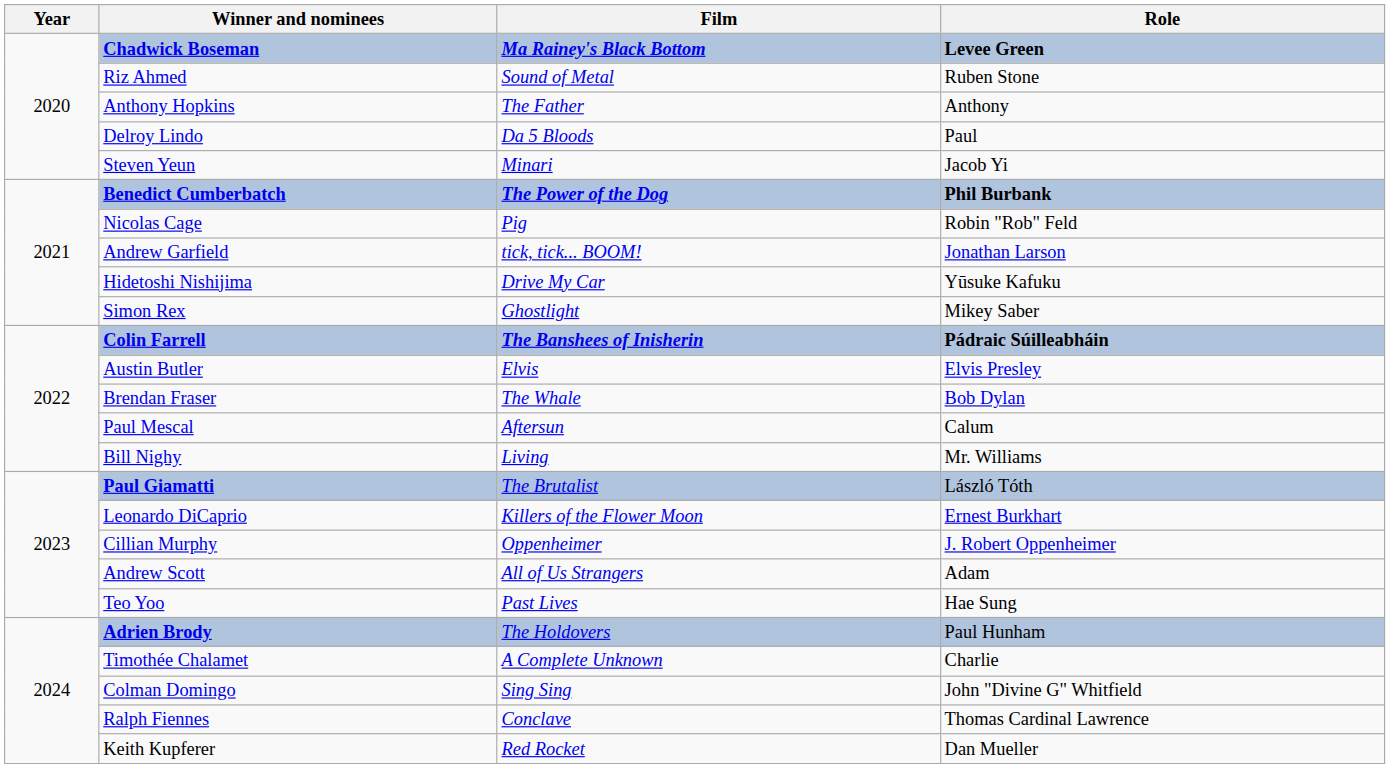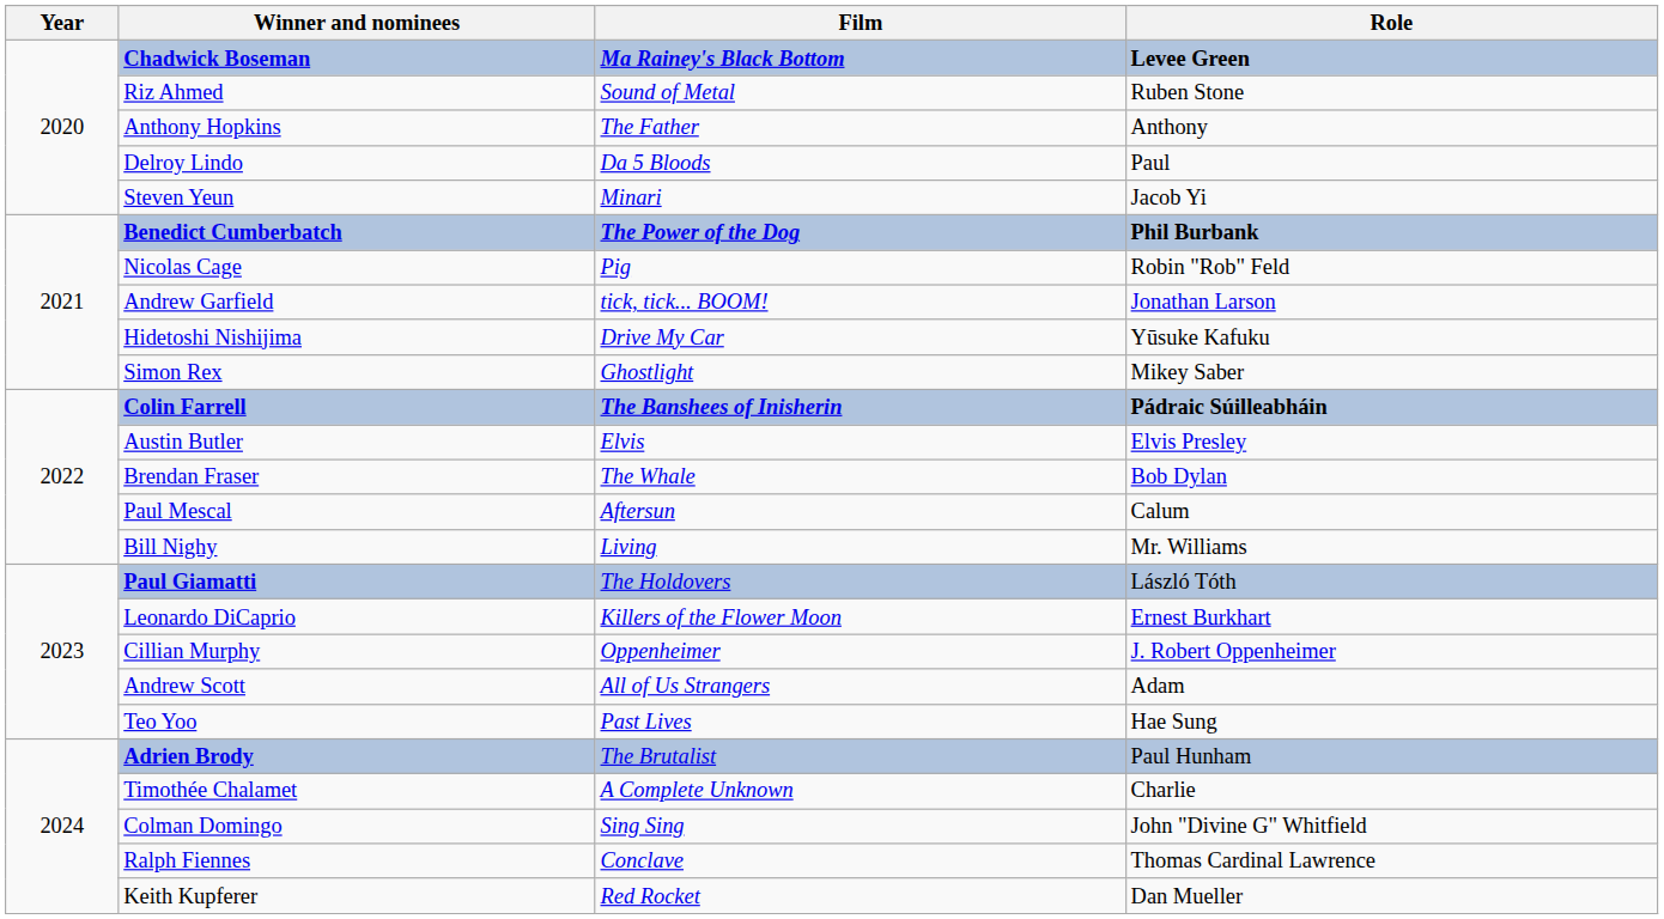Paul Giamatti | Film: The Brutalist -> The Holdovers
Adrien Brody | Film: The Holdovers -> The Brutalist
